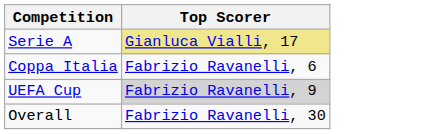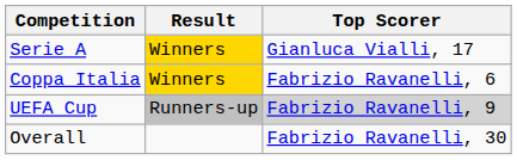+ column: Result | Winners | Winners | Runners-up
Serie A | Top Scorer: khaki background -> no background
